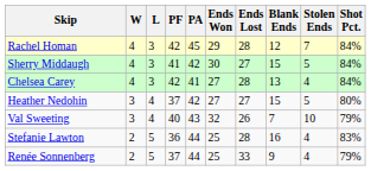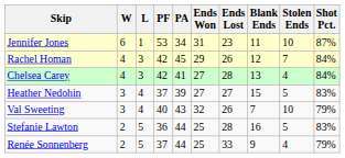+ row: Jennifer Jones | 6 | 1 | 53 | 34 | 31 | 23 | 11 | 10 | 87%
Rachel Homan | Ends Lost: 28 -> 26
- row: Sherry Middaugh | 4 | 3 | 41 | 42 | 30 | 27 | 15 | 5 | 84%
Heather Nedohin | PA: 42 -> 39
Heather Nedohin | Shot Pct.: 80% -> 83%
Stefanie Lawton | Stolen Ends: 4 -> 5
